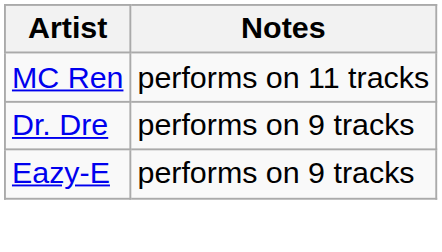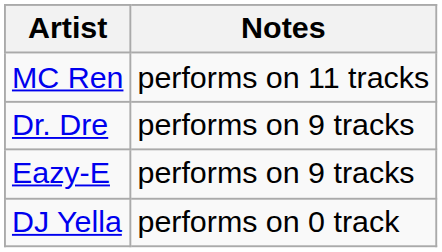+ row: DJ Yella | performs on 0 track
